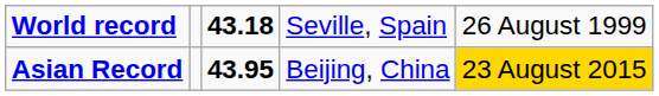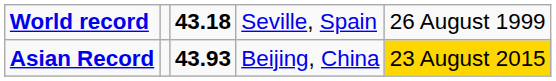Asian Record | column 3: 43.95 -> 43.93
